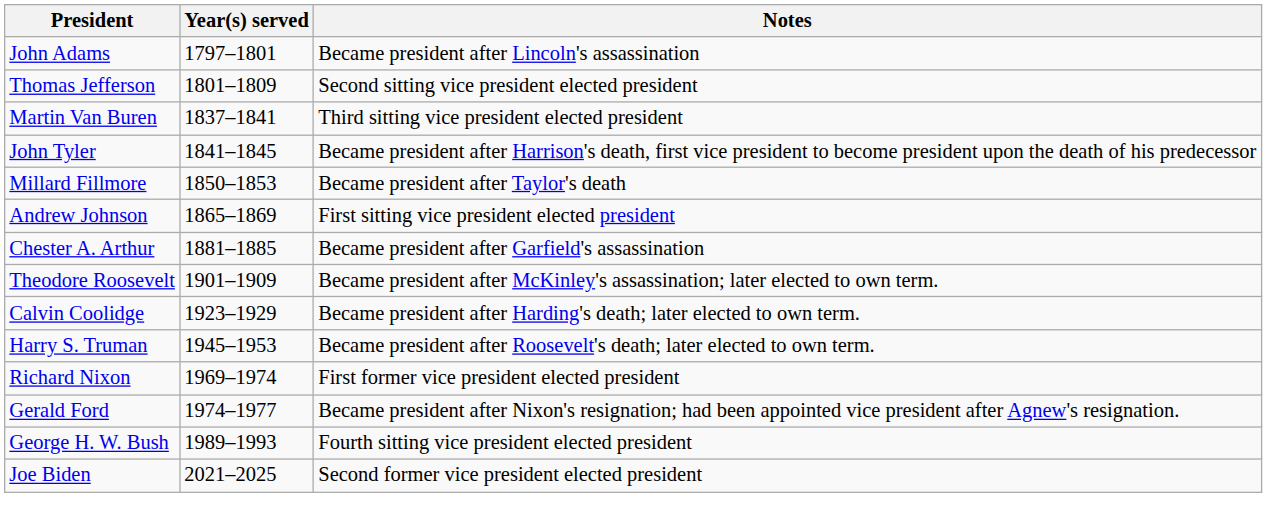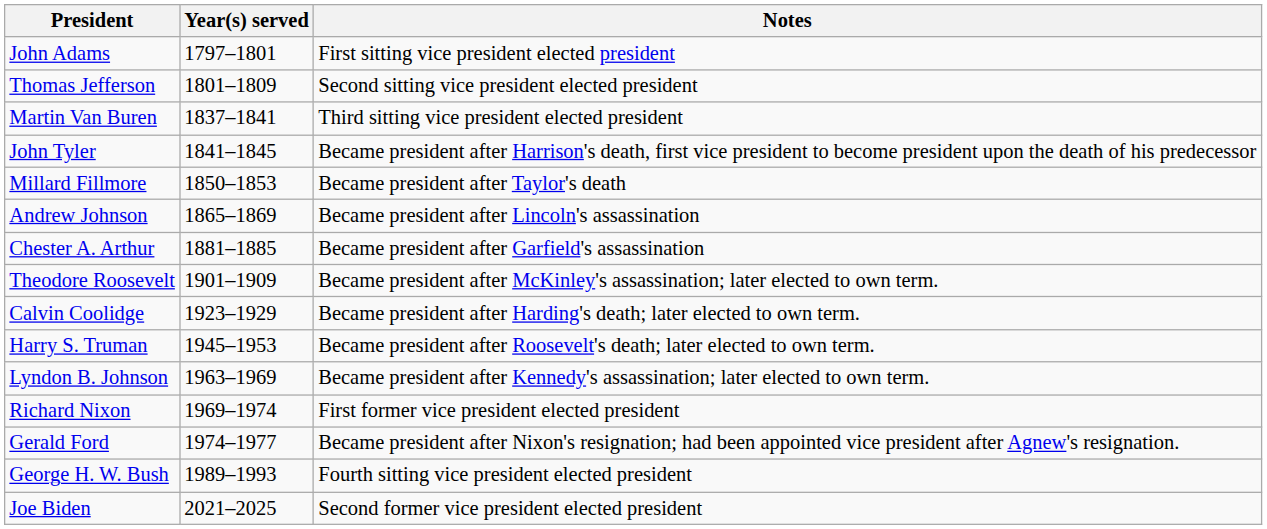John Adams | Notes: Became president after Lincoln's assassination -> First sitting vice president elected president
Andrew Johnson | Notes: First sitting vice president elected president -> Became president after Lincoln's assassination
+ row: Lyndon B. Johnson | 1963–1969 | Became president after Kennedy's assassination; later elected to own term.
